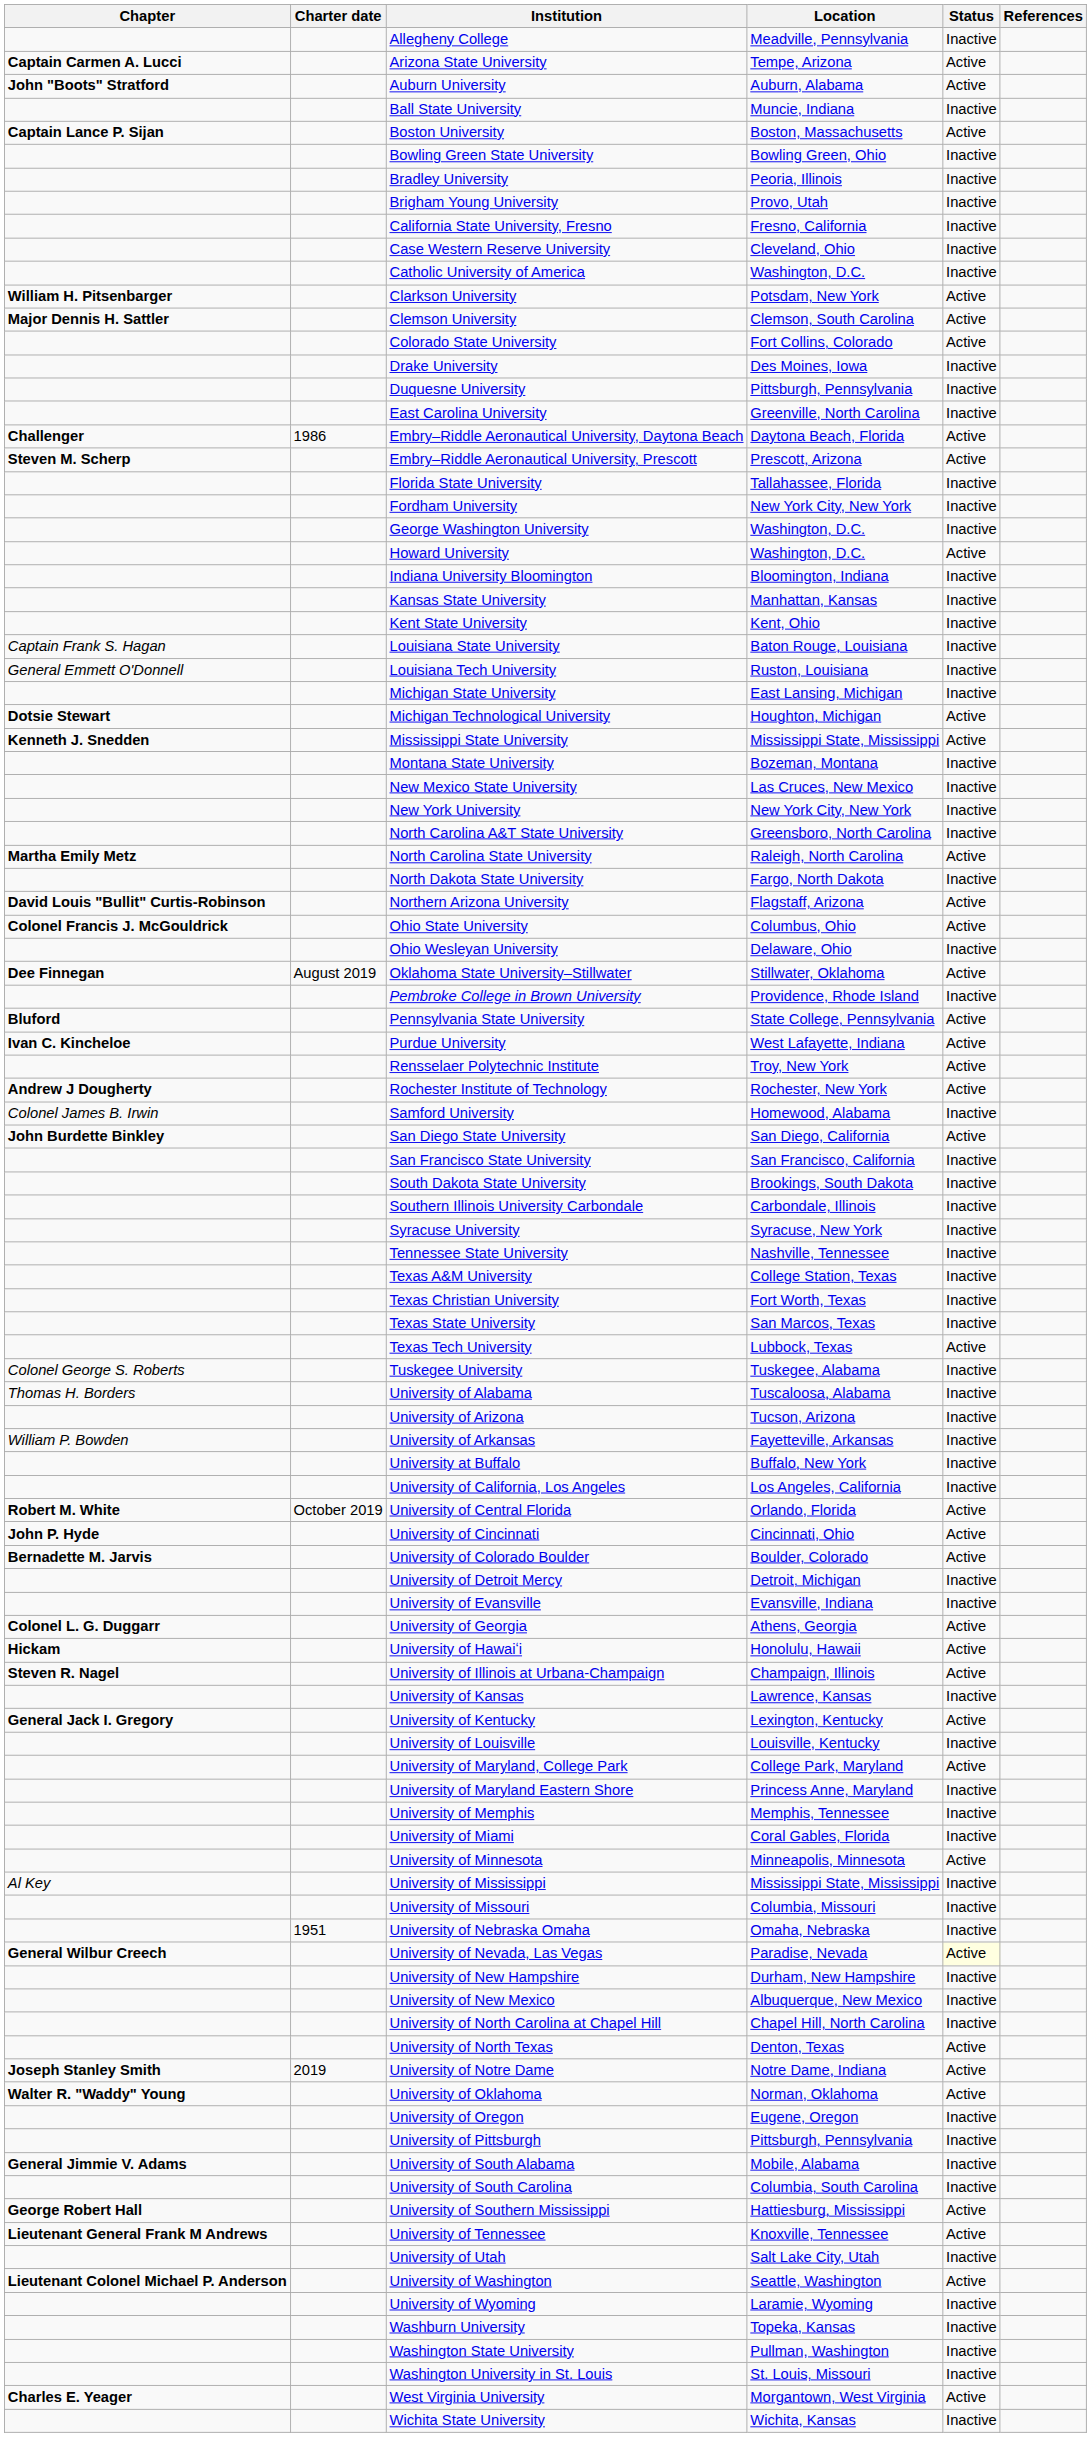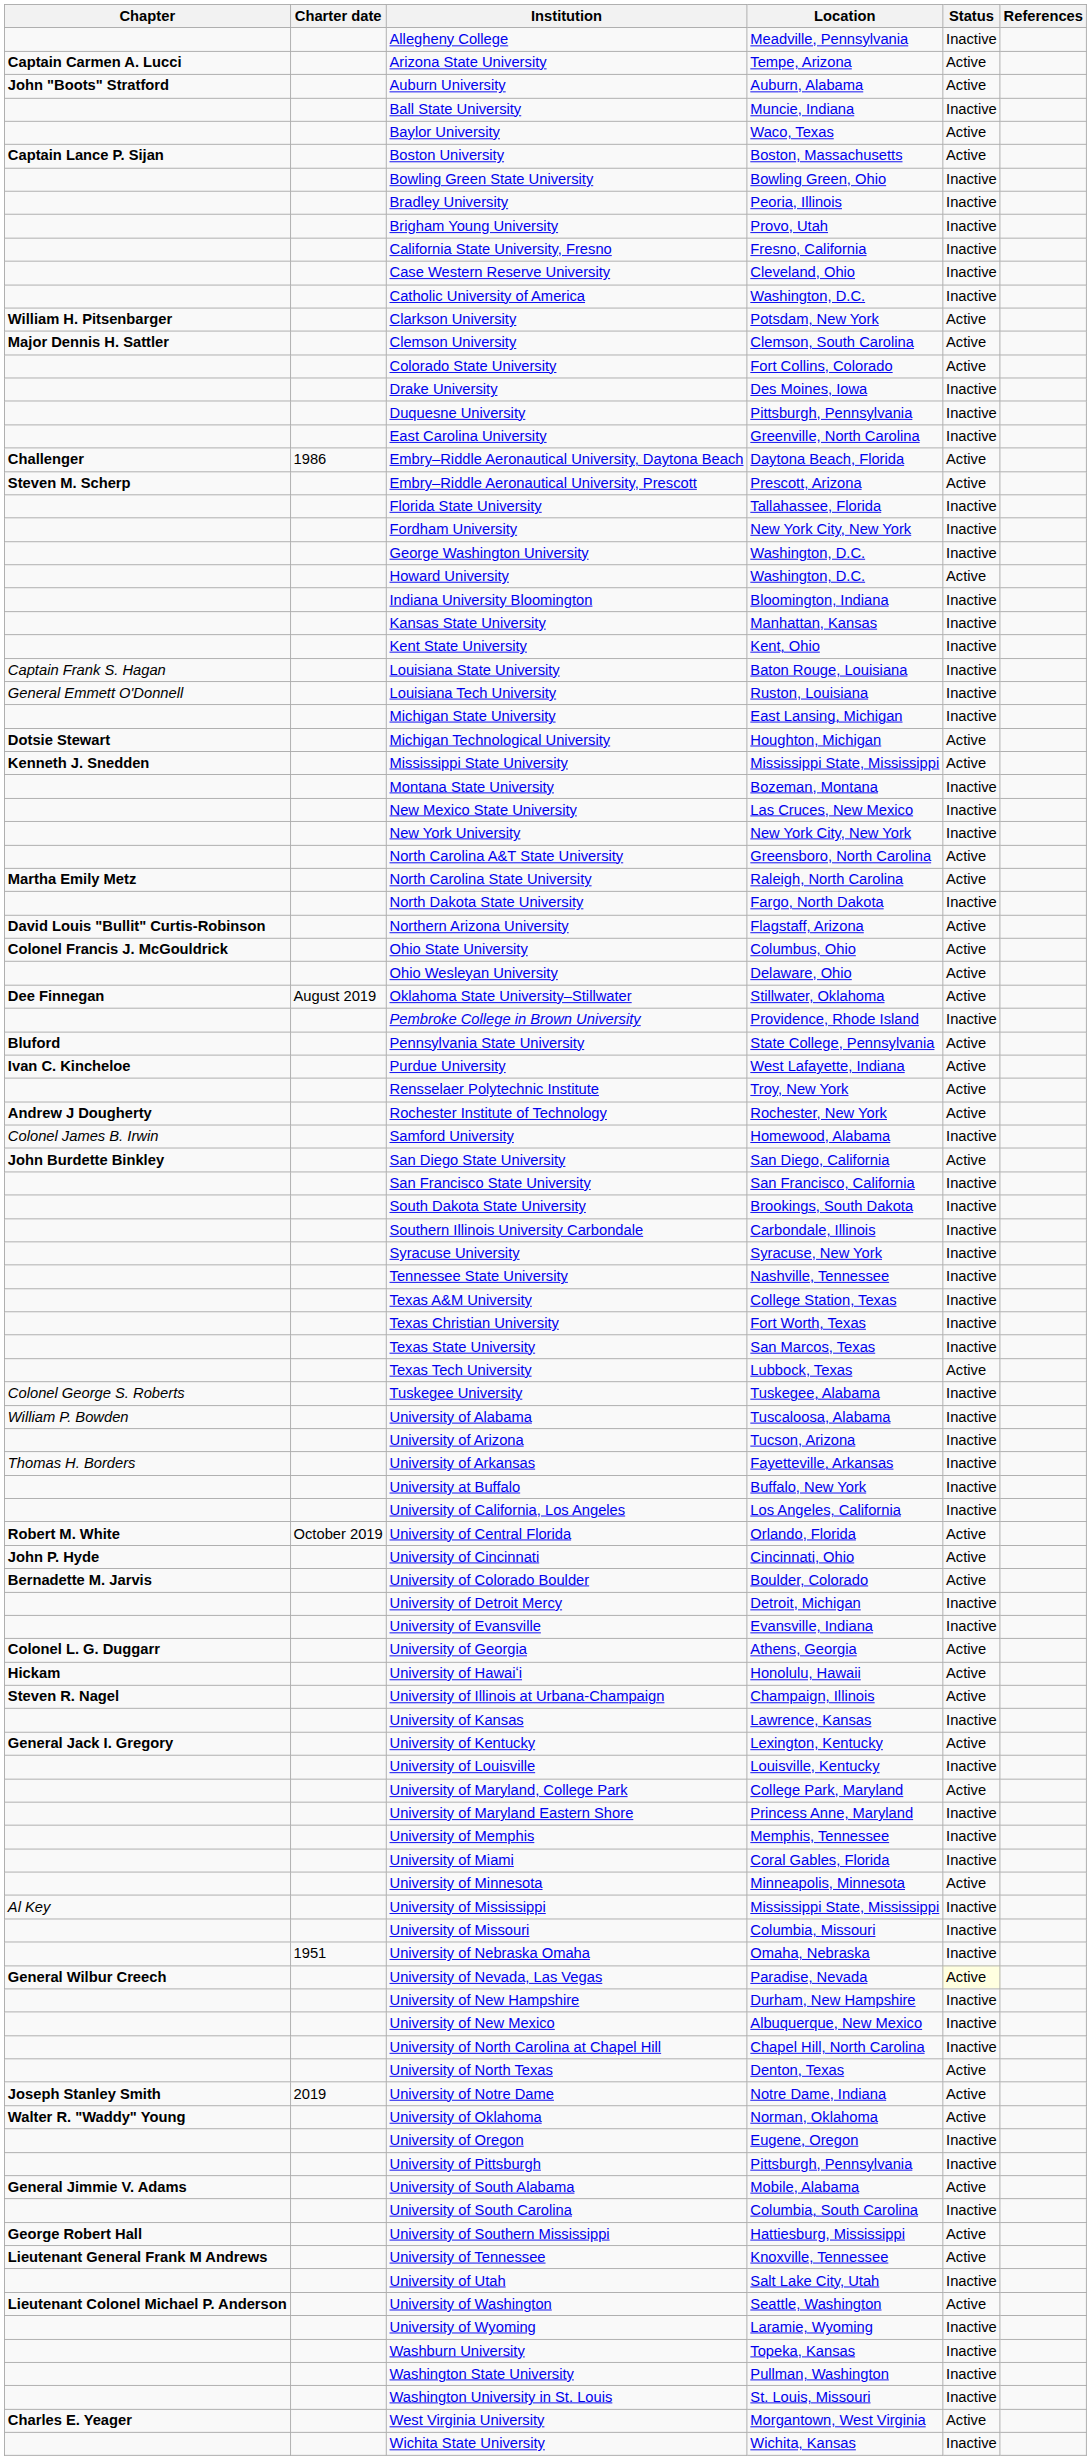+ row: Baylor University | Waco, Texas | Active
North Carolina A&T State University | Status: Inactive -> Active
Ohio Wesleyan University | Status: Inactive -> Active
University of Alabama | Chapter: Thomas H. Borders -> William P. Bowden
University of Arkansas | Chapter: William P. Bowden -> Thomas H. Borders
University of South Alabama | Status: Inactive -> Active
